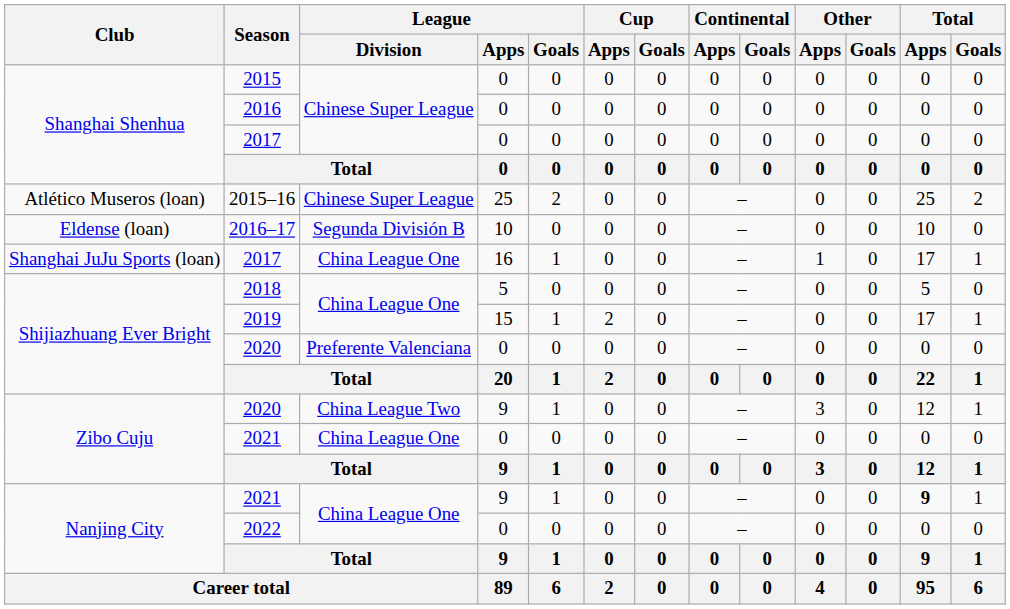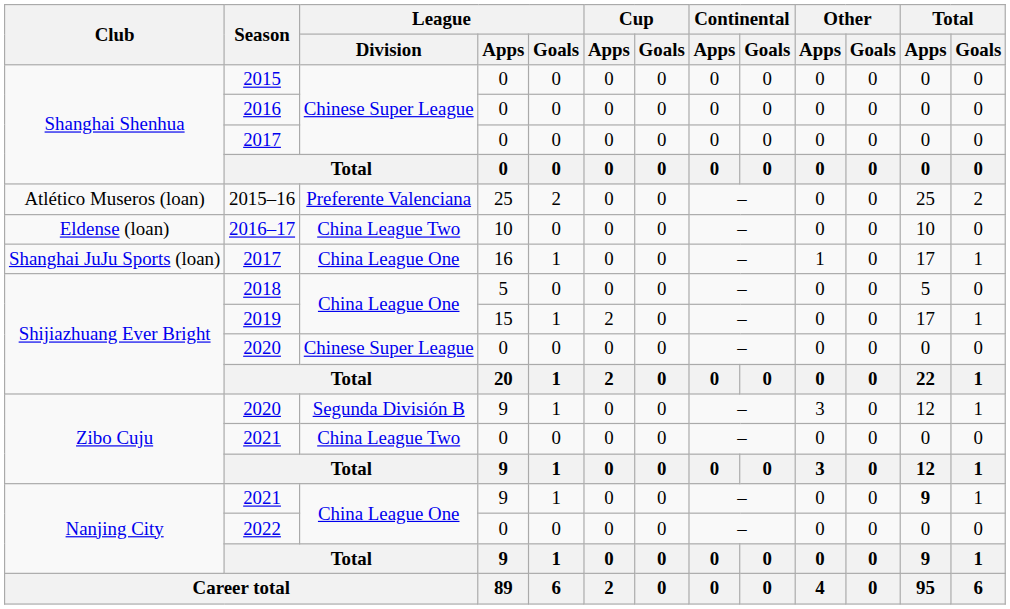2015–16 | League / Division: Chinese Super League -> Preferente Valenciana
2016–17 | League / Division: Segunda División B -> China League Two
Shijiazhuang Ever Bright / 2020 | League / Division: Preferente Valenciana -> Chinese Super League
Zibo Cuju / 2020 | League / Division: China League Two -> Segunda División B
Zibo Cuju / 2021 | League / Division: China League One -> China League Two
